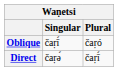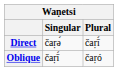rows swapped: Direct <-> Oblique
